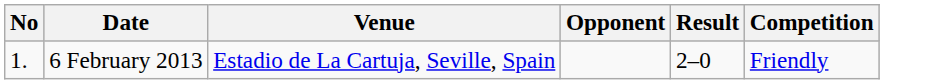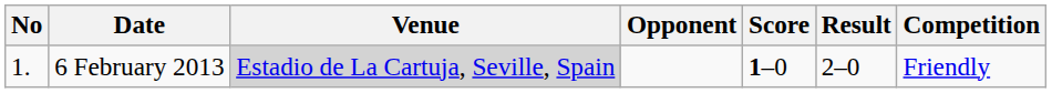+ column: Score | 1–0
6 February 2013 | Venue: no background -> lightgrey background
